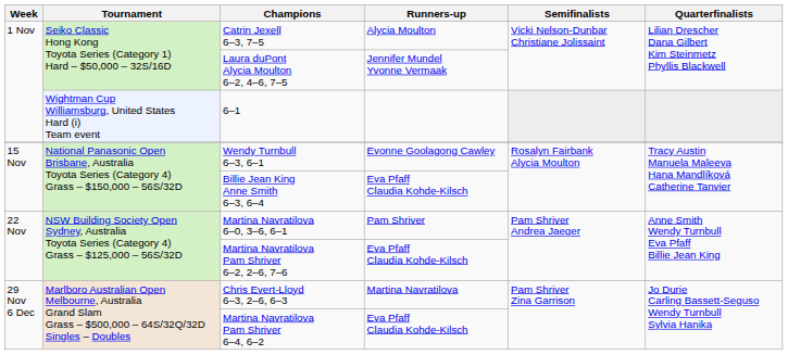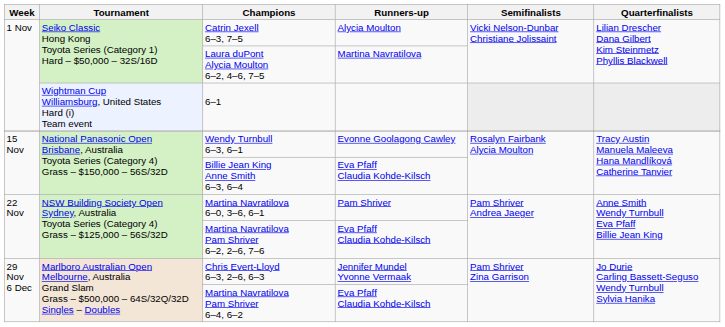Laura duPont Alycia Moulton 6–2, 4–6, 7–5 | Runners-up: Jennifer Mundel Yvonne Vermaak -> Martina Navratilova
Chris Evert-Lloyd 6–3, 2–6, 6–3 | Runners-up: Martina Navratilova -> Jennifer Mundel Yvonne Vermaak
